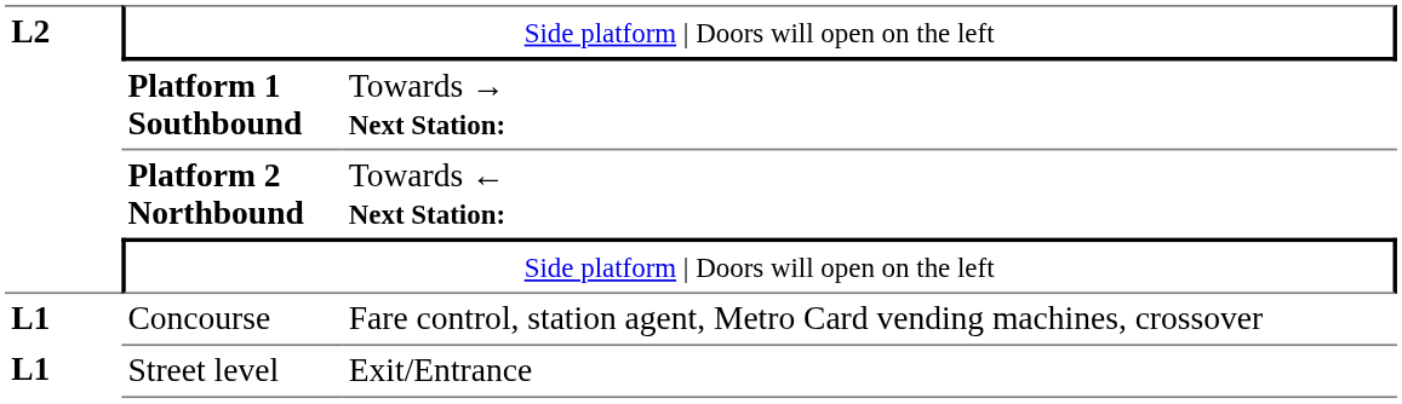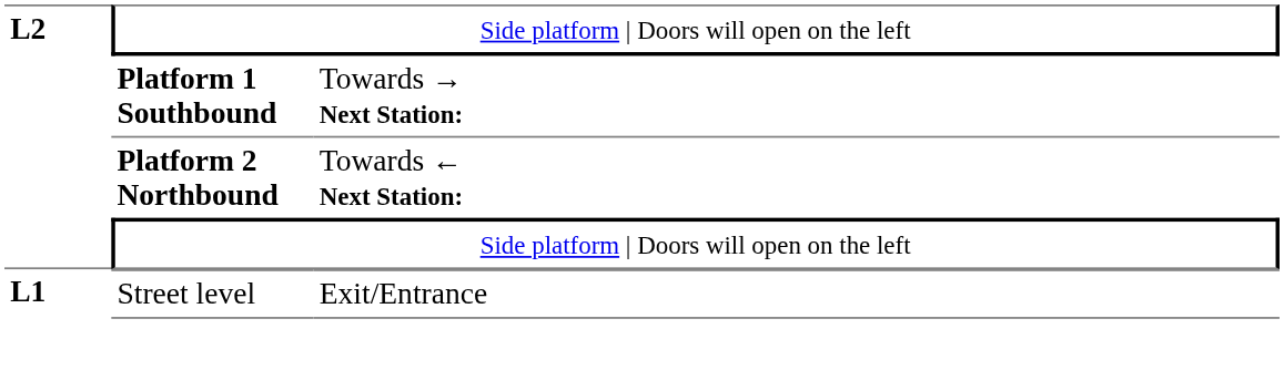- row: L1 | Concourse | Fare control, station agent, Metro Card vending machines, crossover
